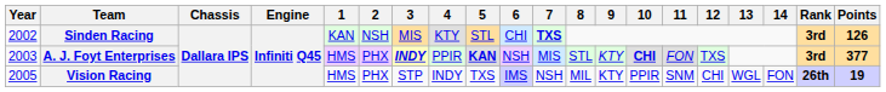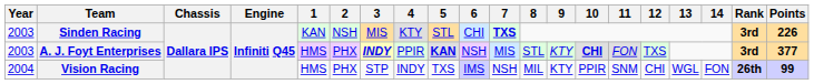Sinden Racing | Year: 2002 -> 2003
Sinden Racing | Points: 126 -> 226
Vision Racing | Year: 2005 -> 2004
Vision Racing | Points: 19 -> 99
